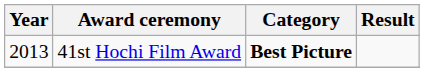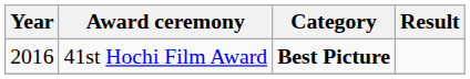41st Hochi Film Award | Year: 2013 -> 2016
